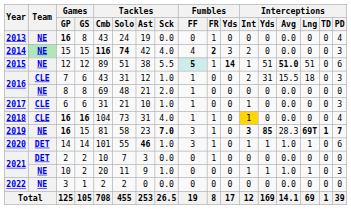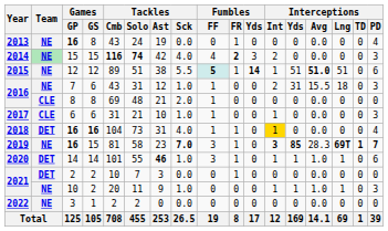2016 / 7 | Team: CLE -> NE
2016 / 8 | Team: NE -> CLE
2018 | Team: CLE -> DET
